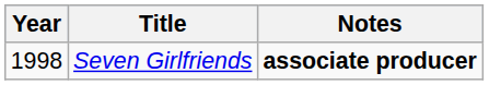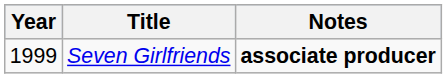Seven Girlfriends | Year: 1998 -> 1999
